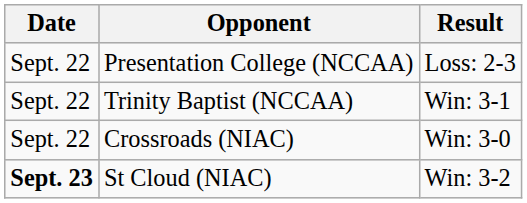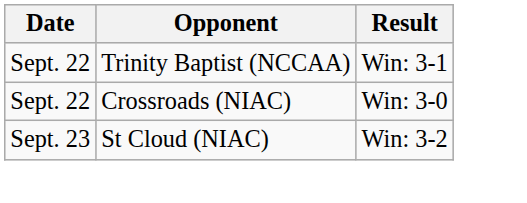- row: Sept. 22 | Presentation College (NCCAA) | Loss: 2-3
St Cloud (NIAC) | Date: bold -> normal
